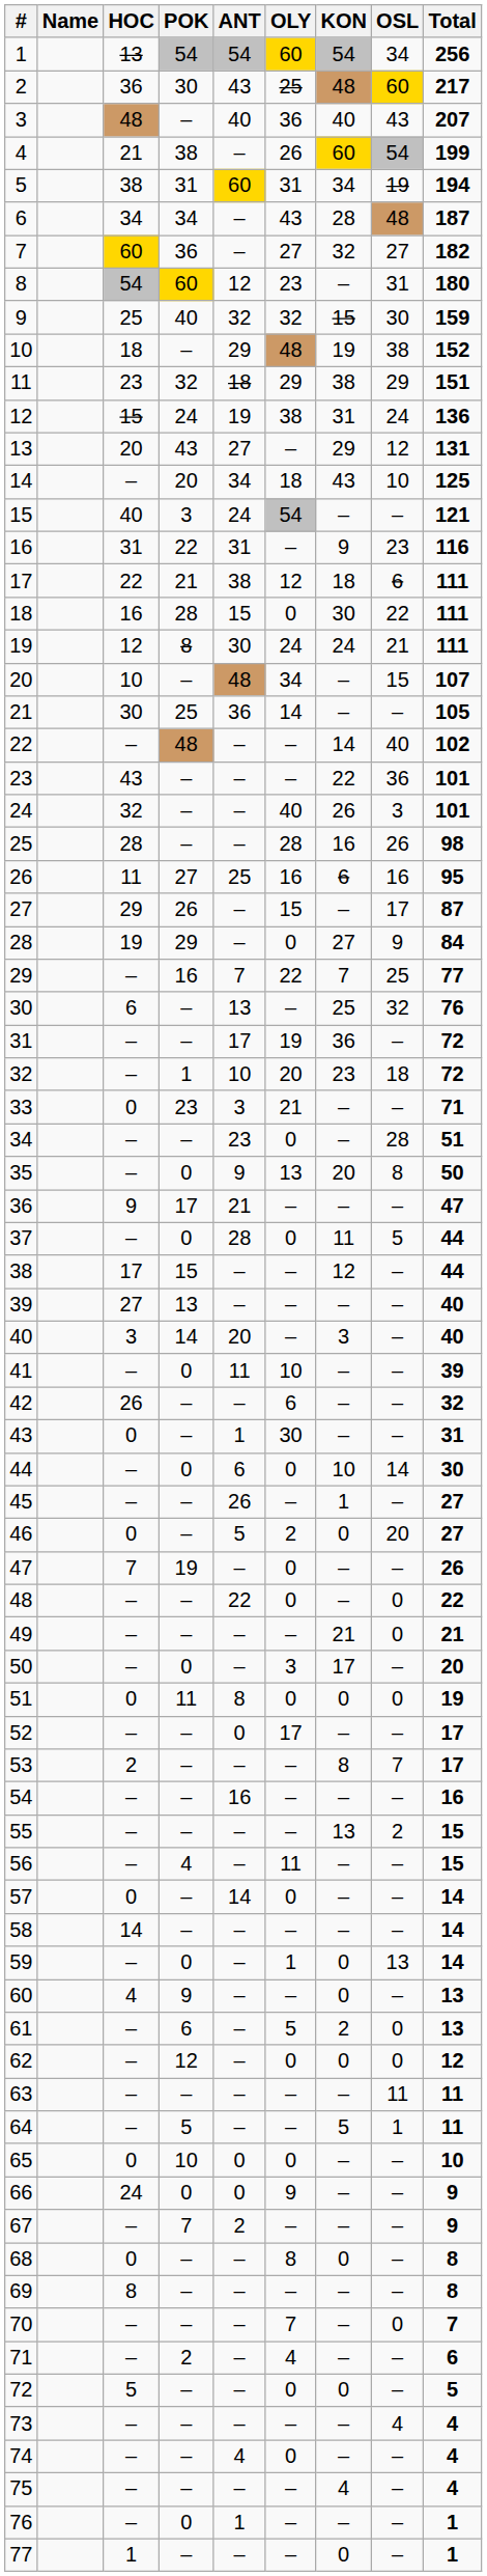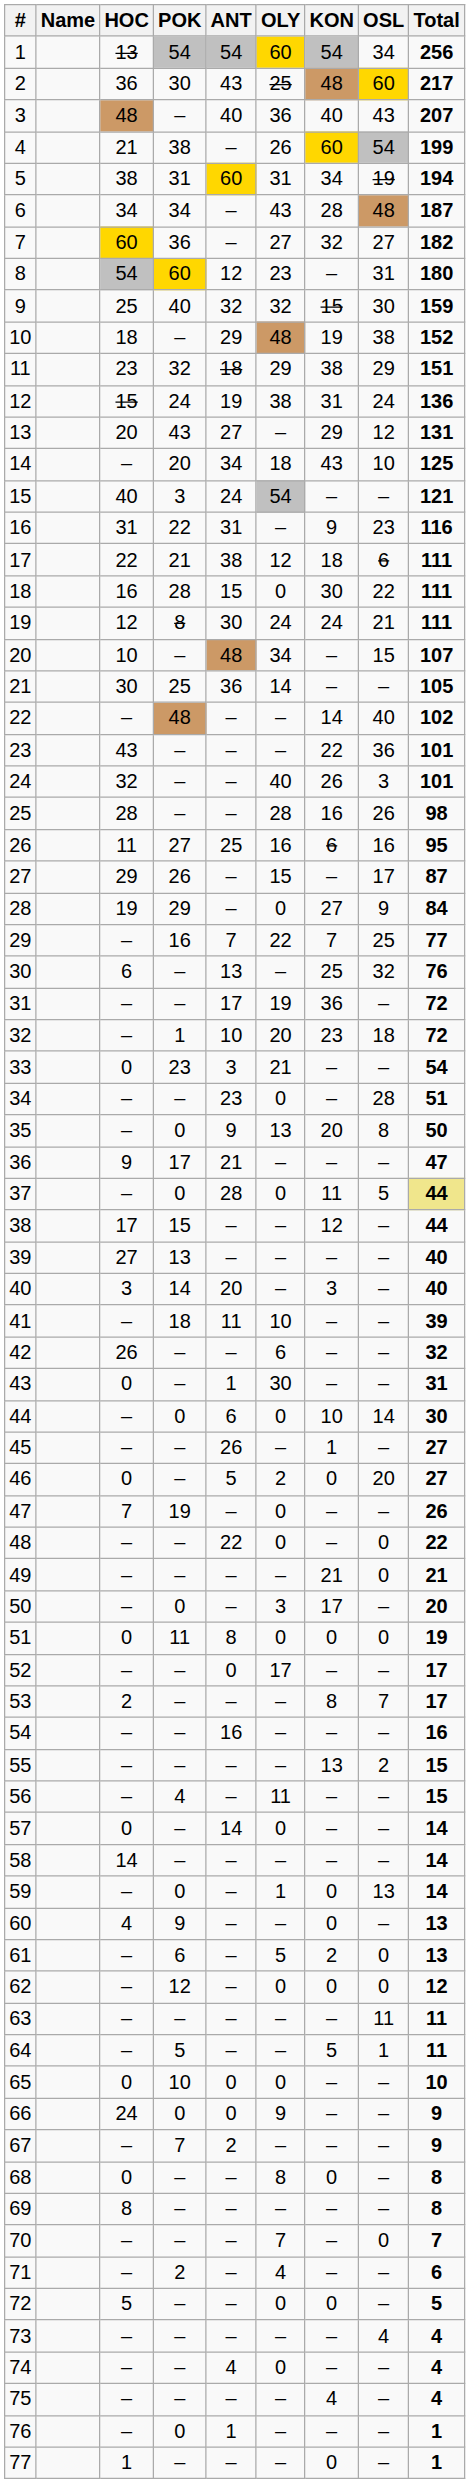33 | Total: 71 -> 54
37 | Total: no background -> khaki background
41 | POK: 0 -> 18
